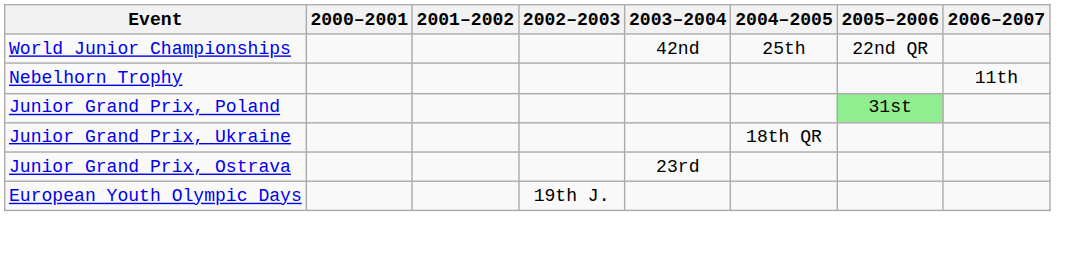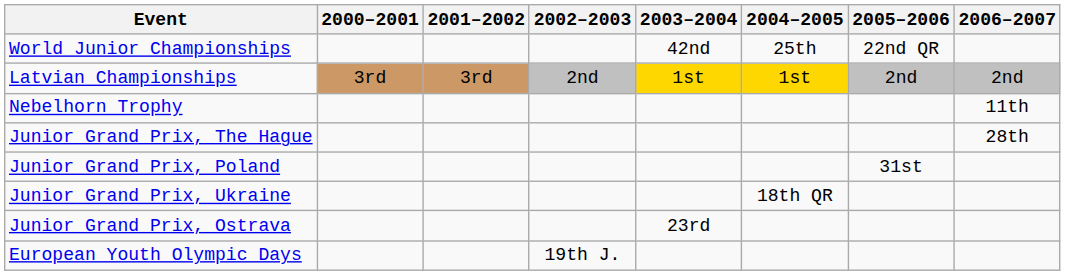+ row: Latvian Championships | 3rd | 3rd | 2nd | 1st | 1st | 2nd | 2nd
+ row: Junior Grand Prix, The Hague | 28th
Junior Grand Prix, Poland | 2005–2006: lightgreen background -> no background
